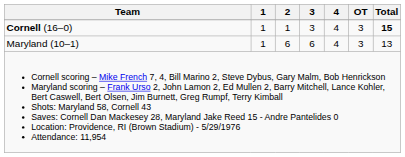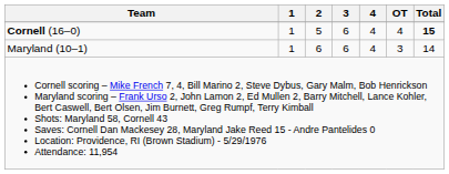Cornell (16–0) | 2: 1 -> 5
Cornell (16–0) | 3: 3 -> 6
Cornell (16–0) | OT: 3 -> 4
Maryland (10–1) | Total: 13 -> 14
